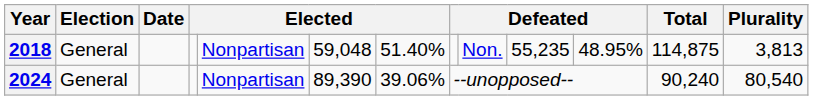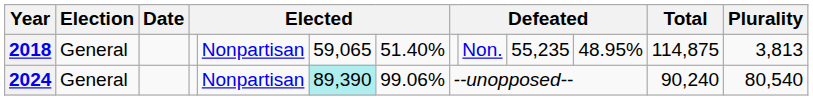2018 | column 6: 59,048 -> 59,065
2024 | column 6: no background -> paleturquoise background
2024 | column 7: 39.06% -> 99.06%
